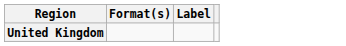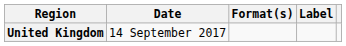+ column: Date | 14 September 2017
